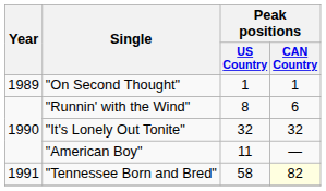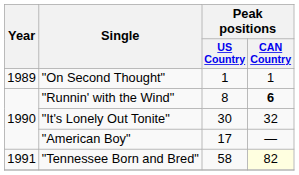"Runnin' with the Wind" | Peak positions / CAN Country: normal -> bold
"It's Lonely Out Tonite" | Peak positions / US Country: 32 -> 30
"American Boy" | Peak positions / US Country: 11 -> 17
